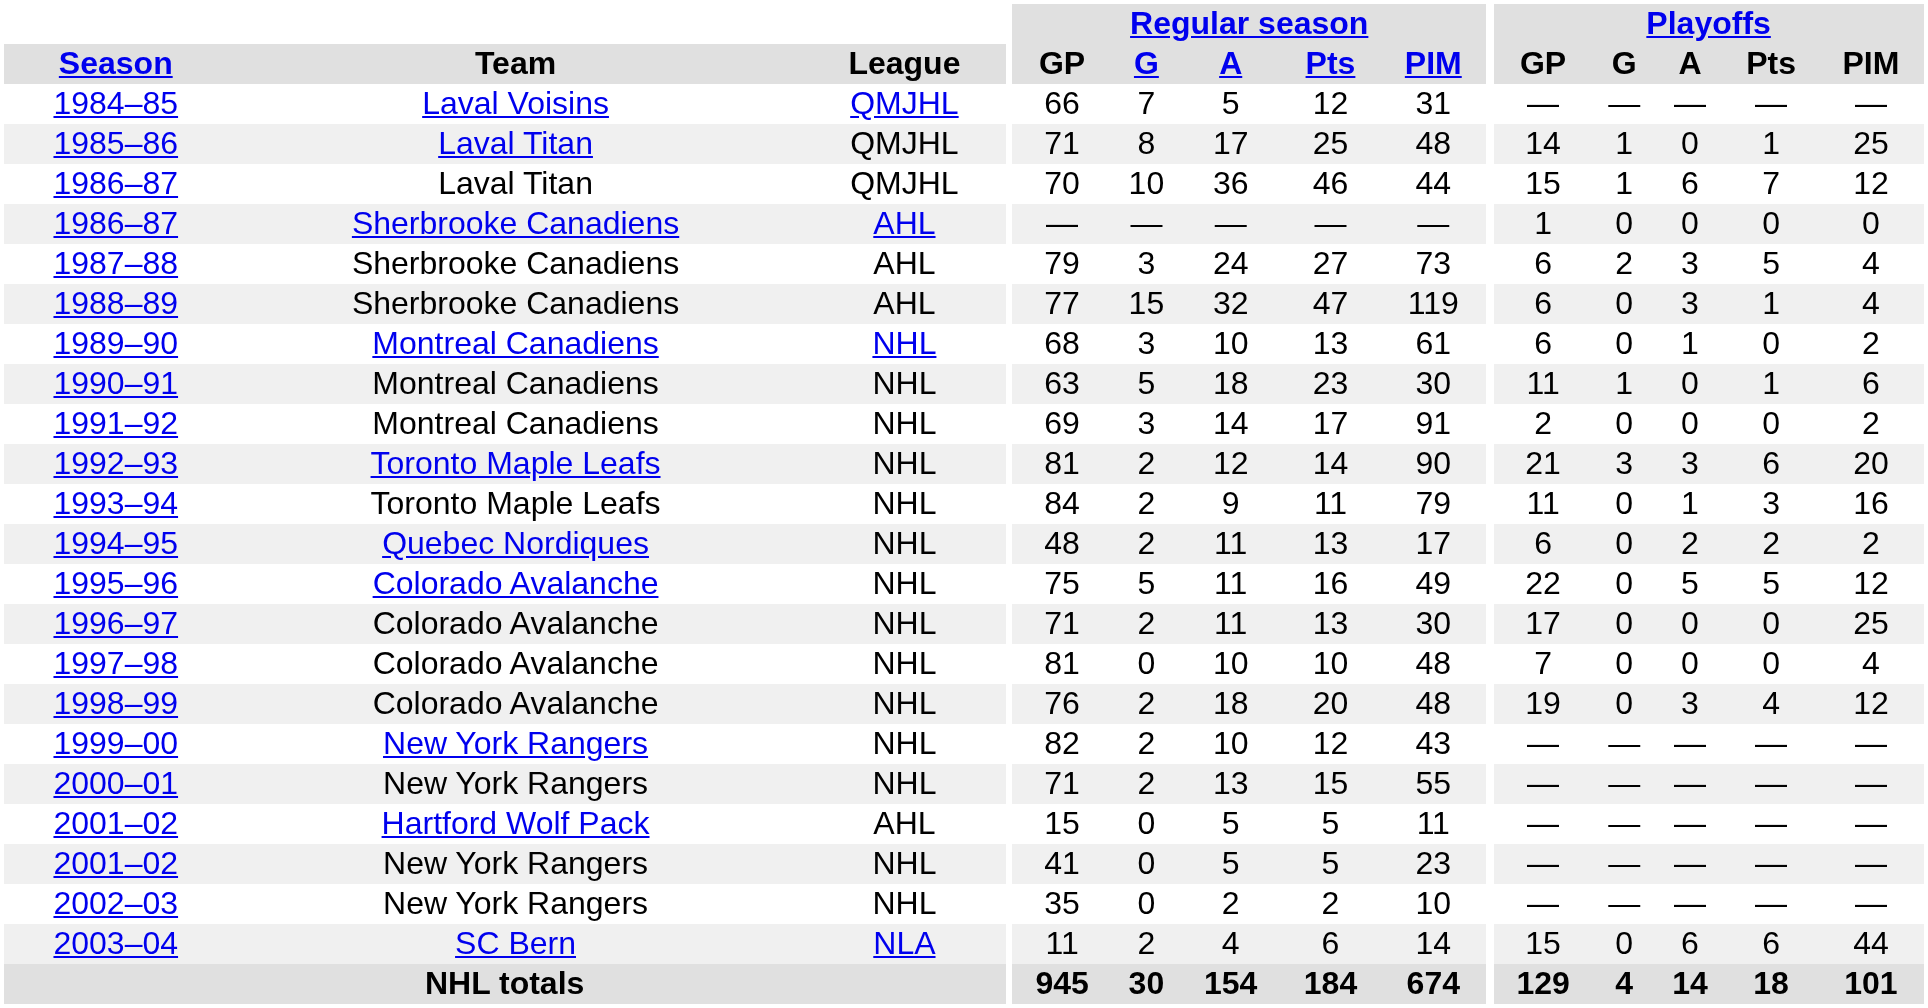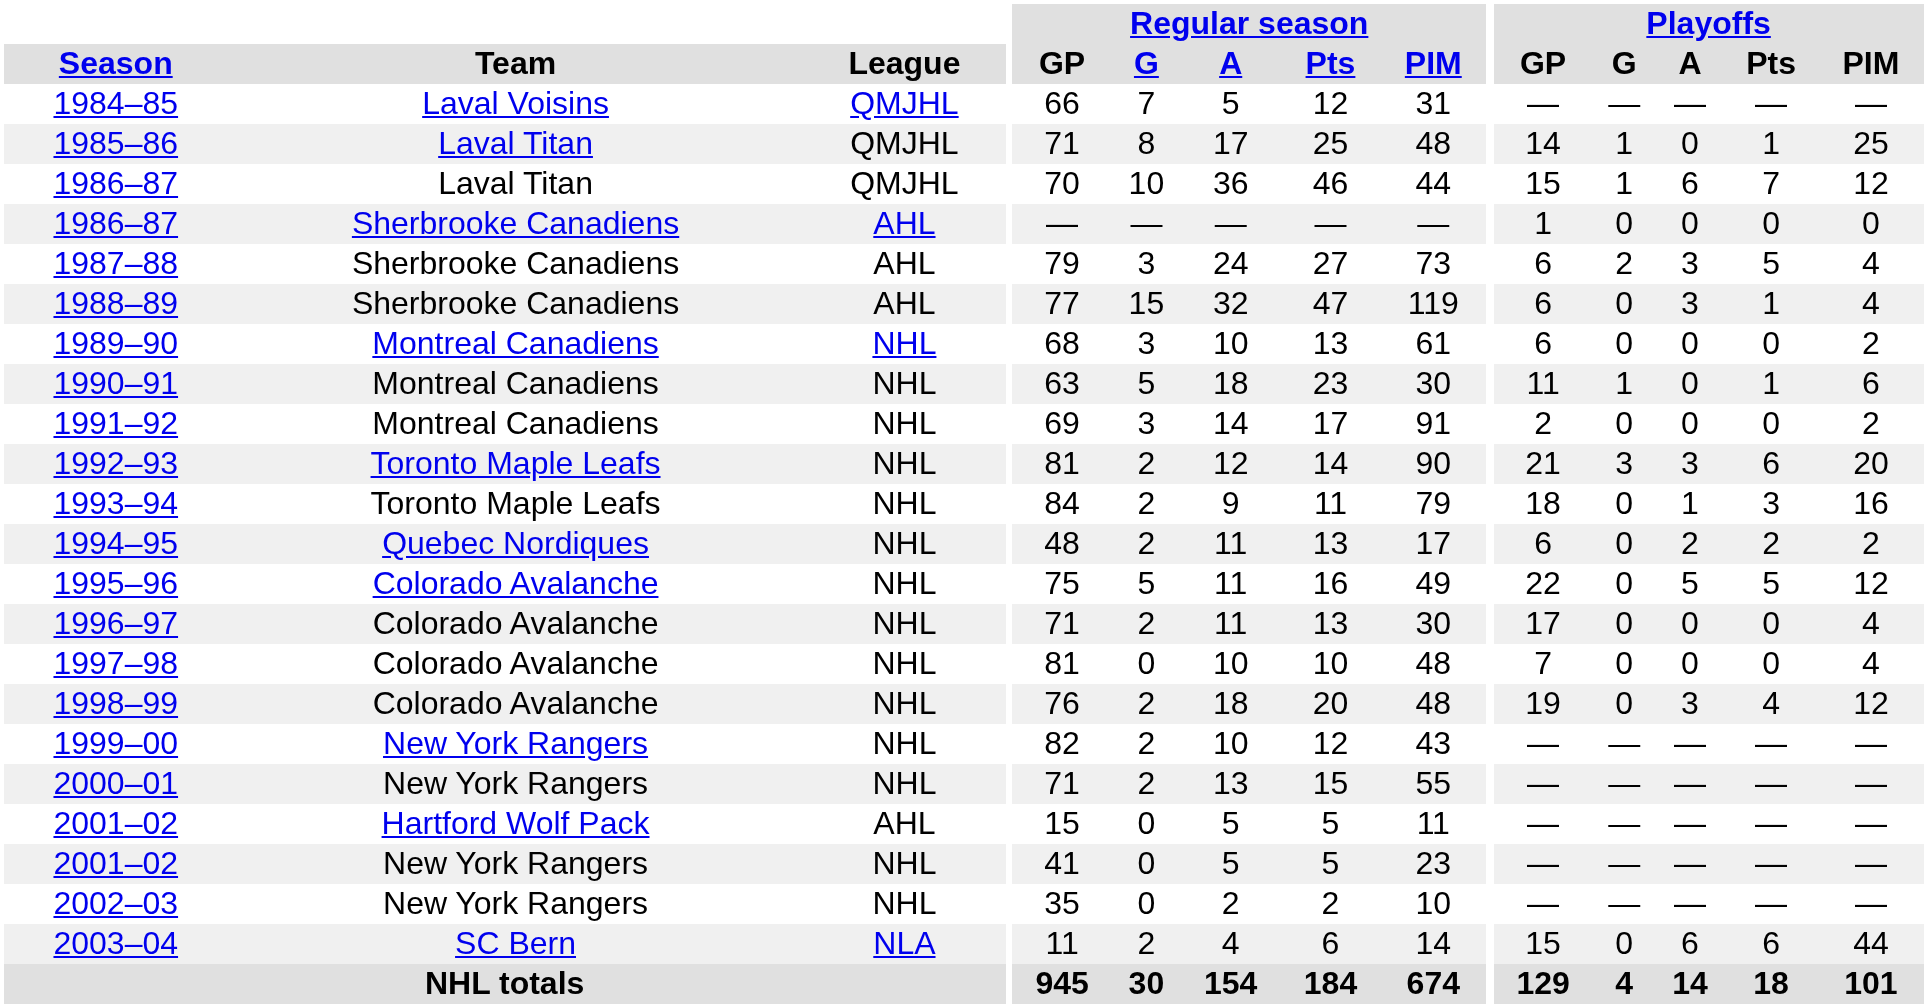1989–90 | Playoffs / A: 1 -> 0
1993–94 | Playoffs / GP: 11 -> 18
1996–97 | Playoffs / PIM: 25 -> 4
